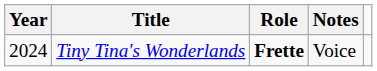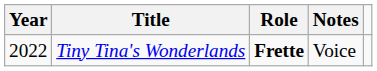Tiny Tina's Wonderlands | Year: 2024 -> 2022
